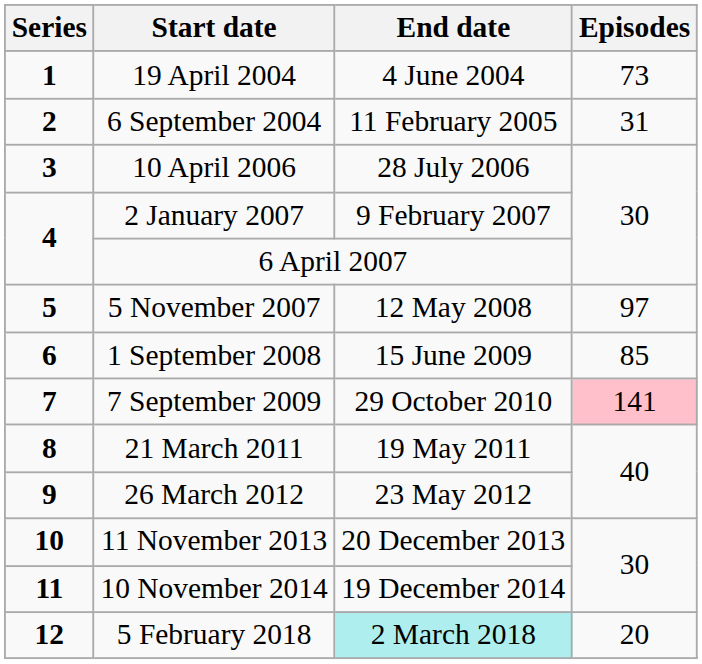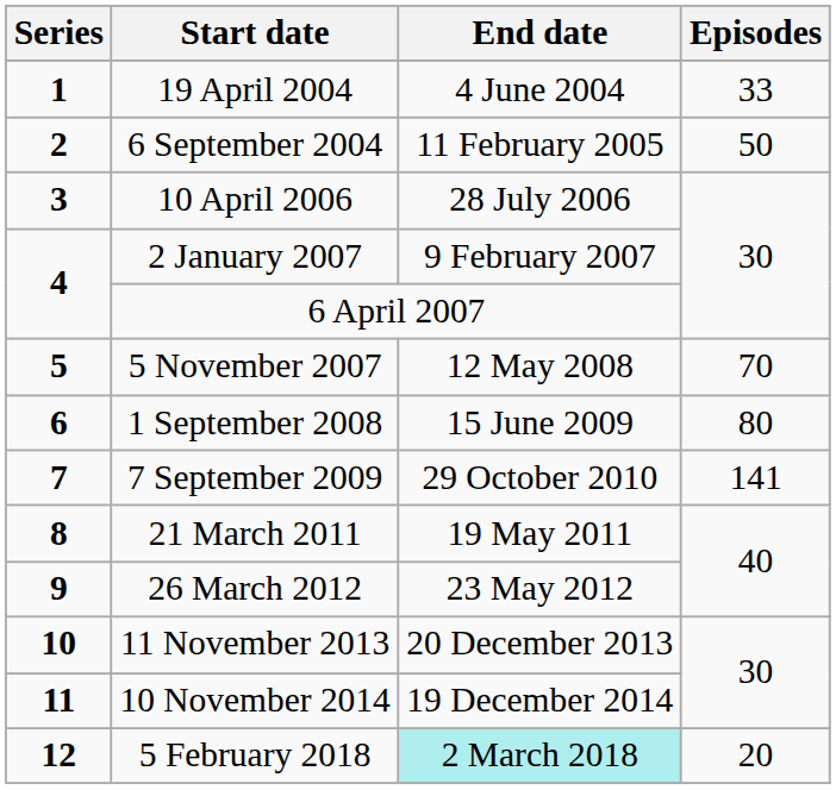19 April 2004 | Episodes: 73 -> 33
6 September 2004 | Episodes: 31 -> 50
5 November 2007 | Episodes: 97 -> 70
1 September 2008 | Episodes: 85 -> 80
7 September 2009 | Episodes: pink background -> no background
